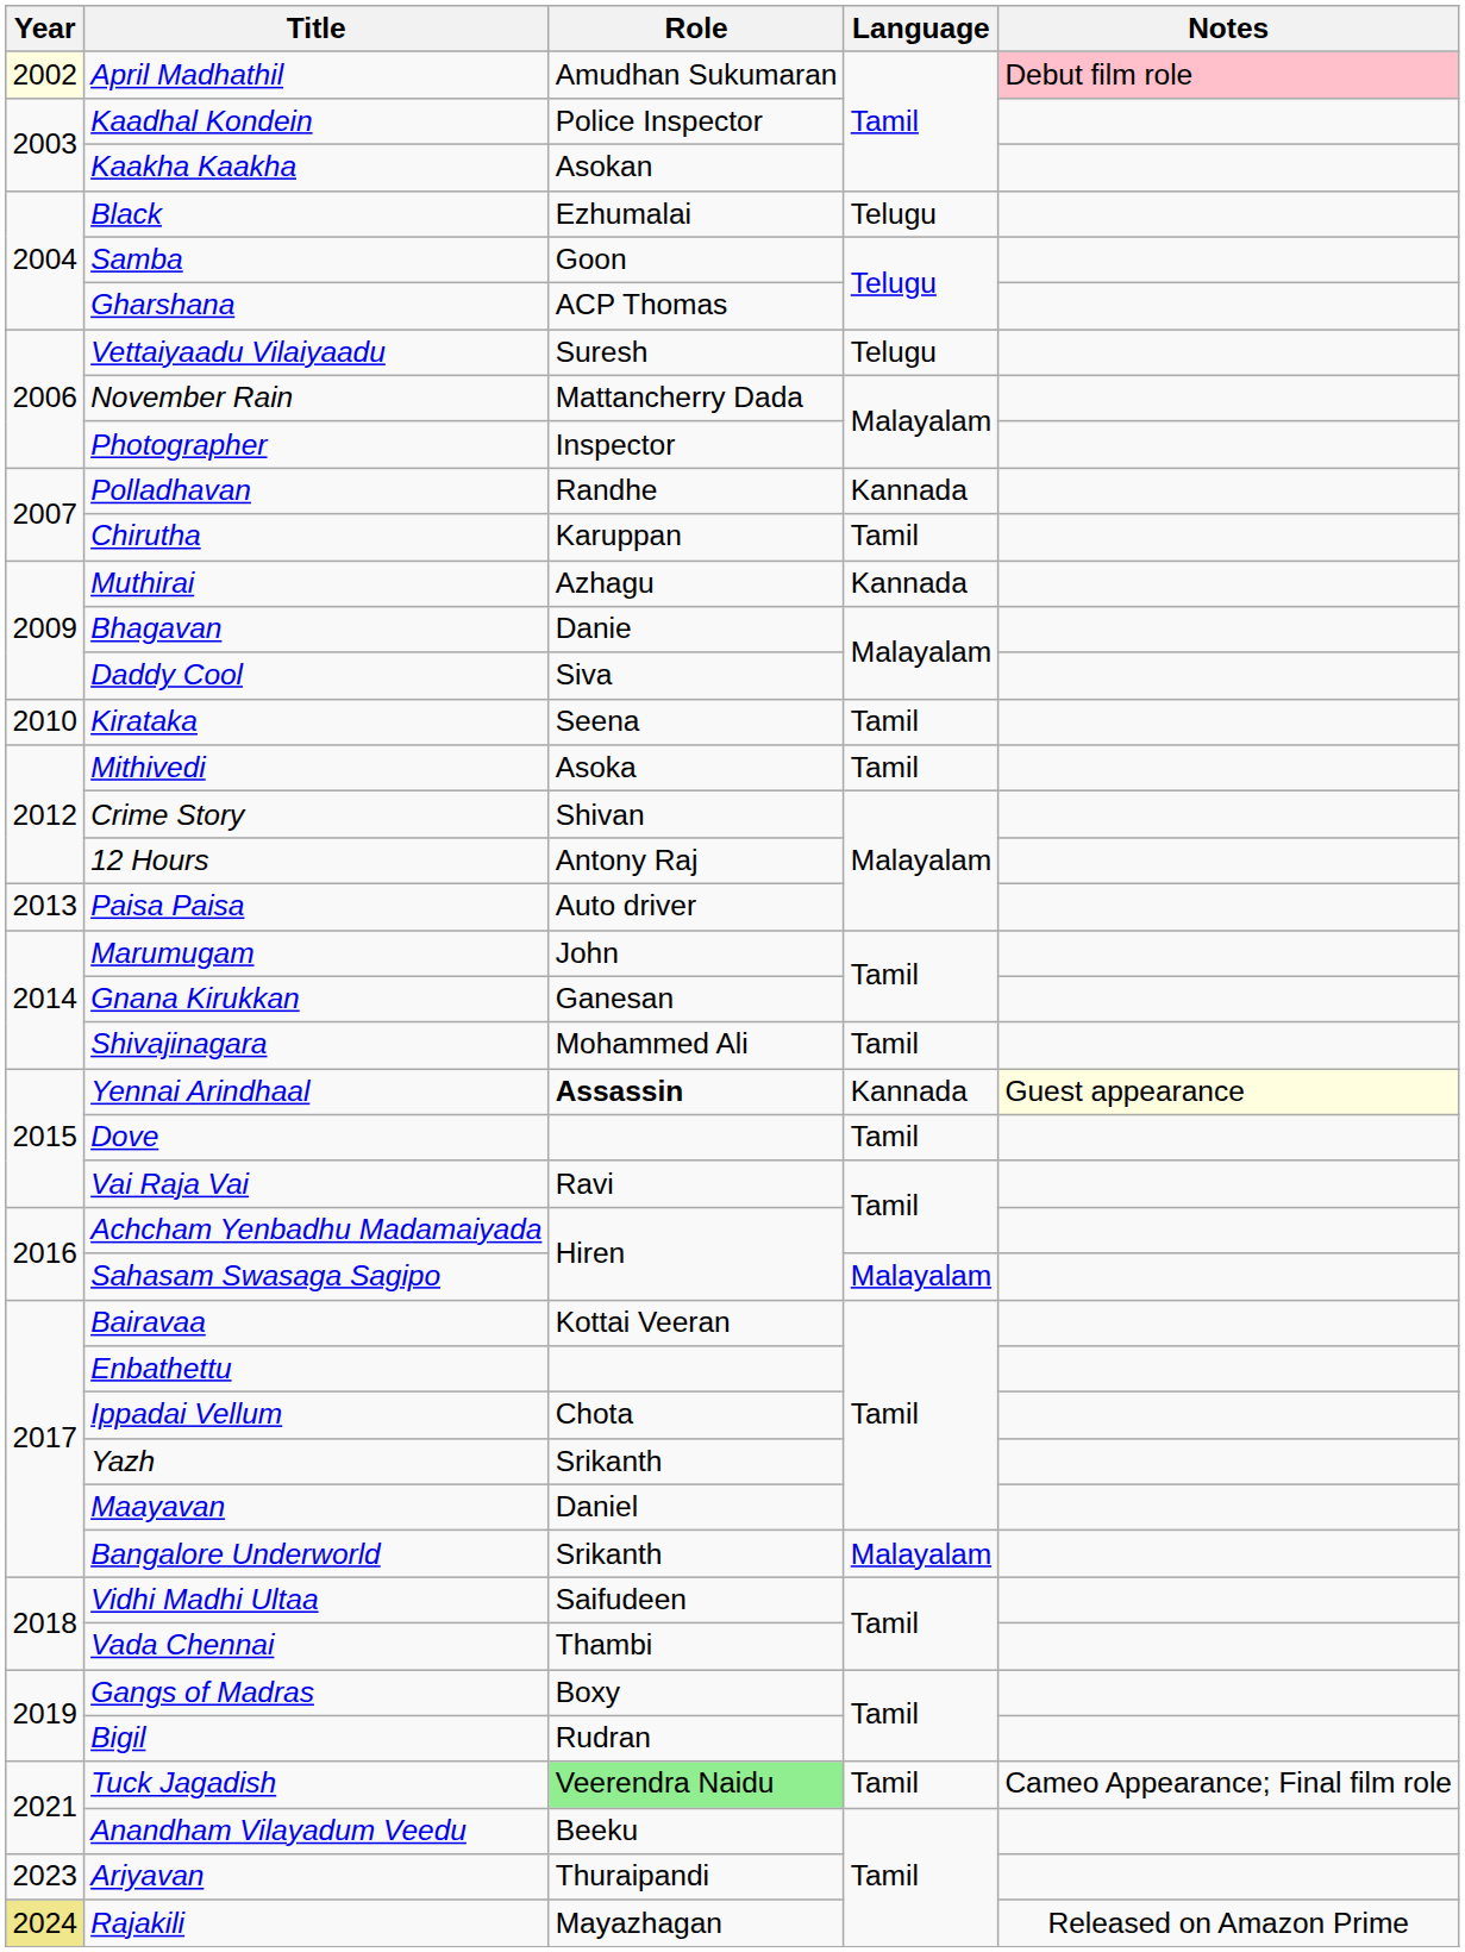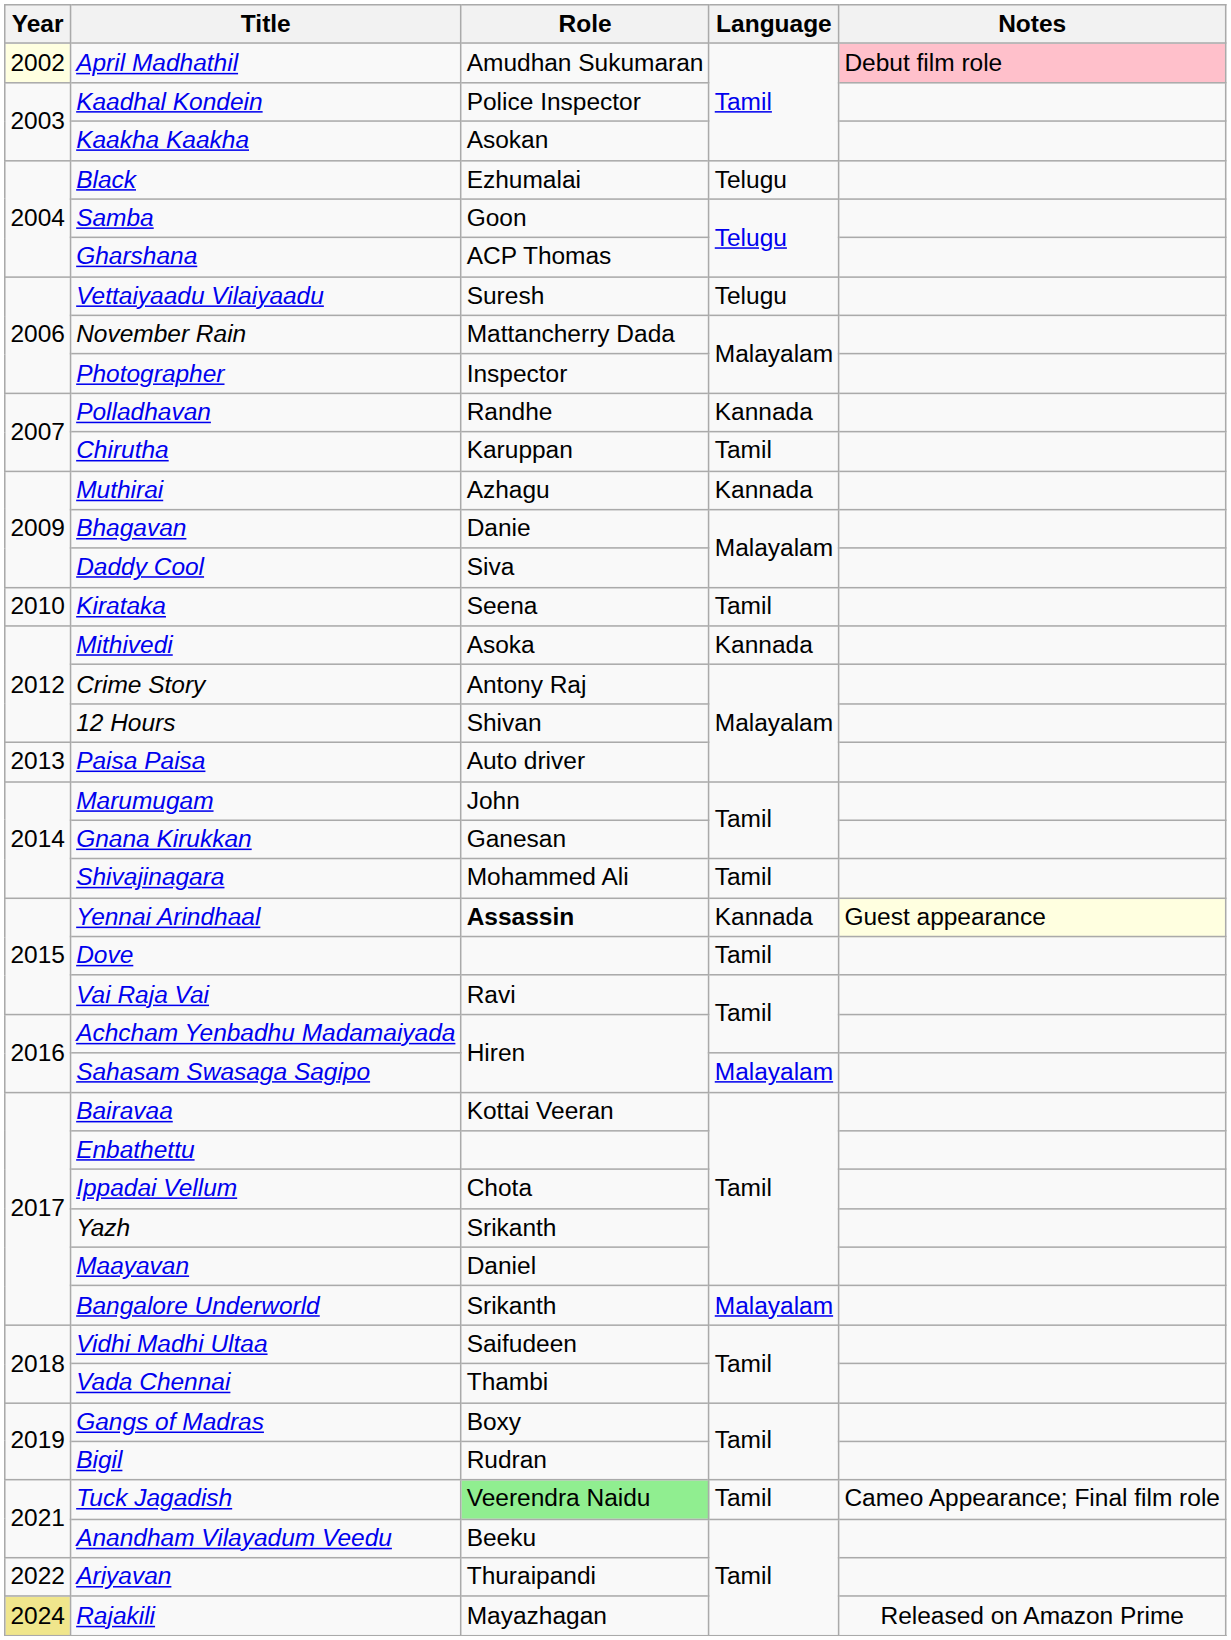Mithivedi | Language: Tamil -> Kannada
Crime Story | Role: Shivan -> Antony Raj
12 Hours | Role: Antony Raj -> Shivan
Ariyavan | Year: 2023 -> 2022
